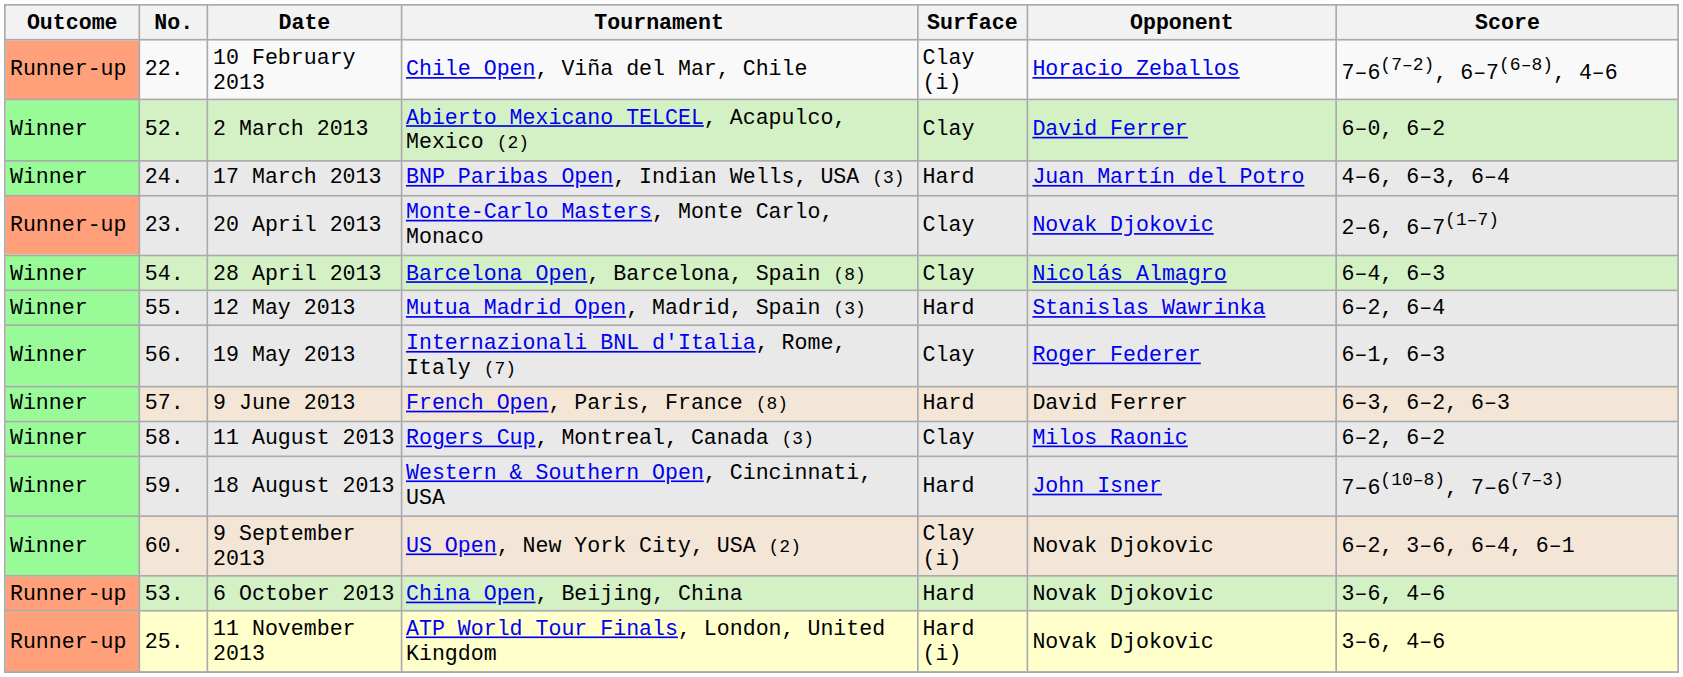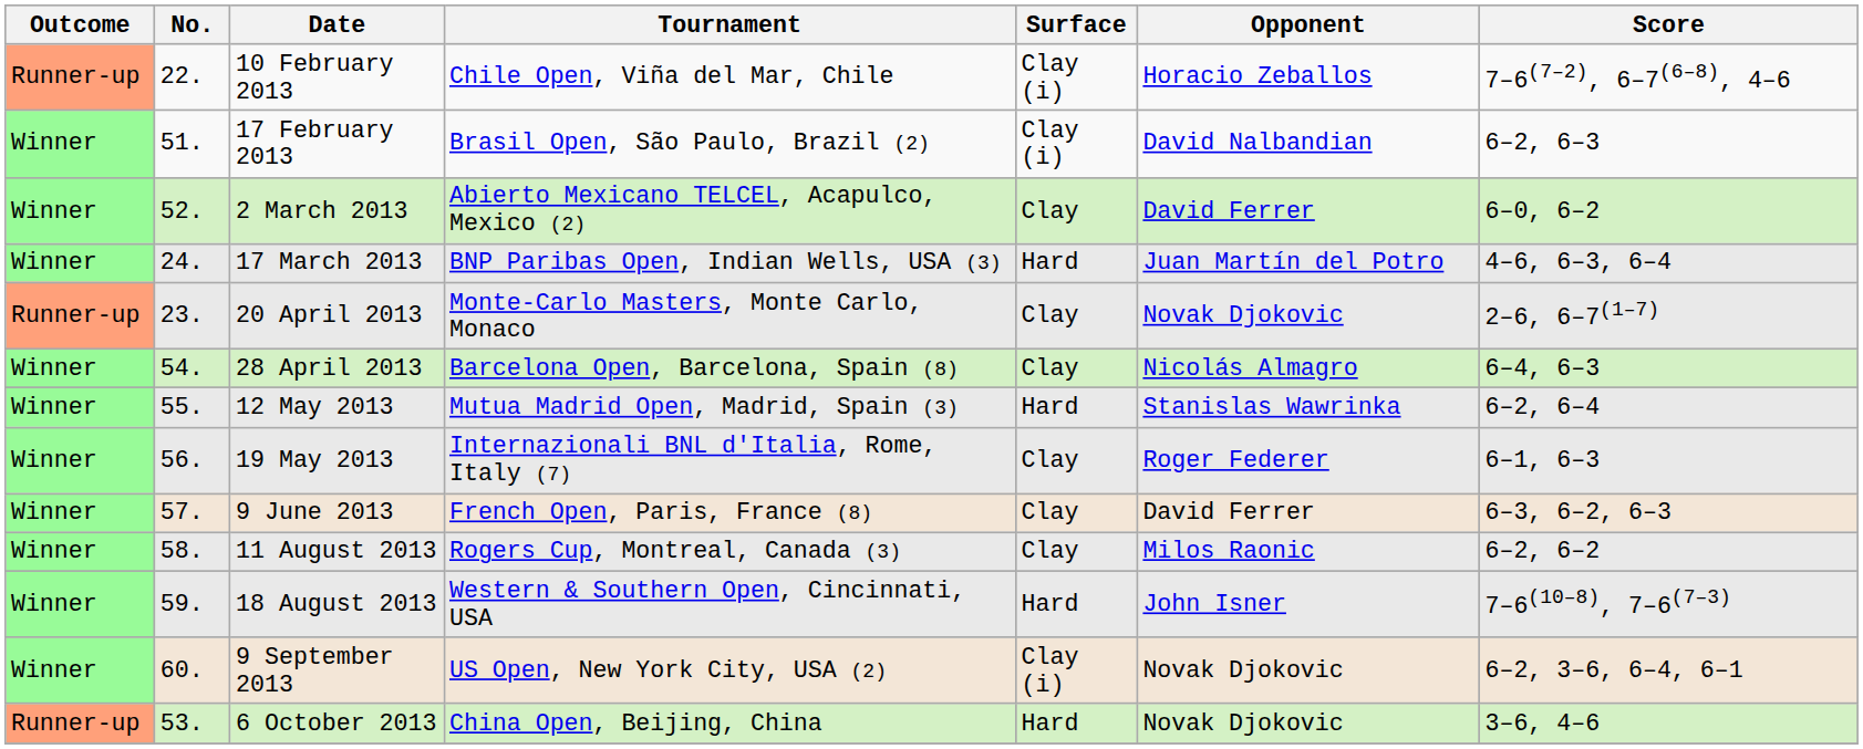+ row: Winner | 51. | 17 February 2013 | Brasil Open, São Paulo, Brazil (2) | Clay (i) | David Nalbandian | 6–2, 6–3
9 June 2013 | Surface: Hard -> Clay
- row: Runner-up | 25. | 11 November 2013 | ATP World Tour Finals, London, United Kingdom | Hard (i) | Novak Djokovic | 3–6, 4–6
